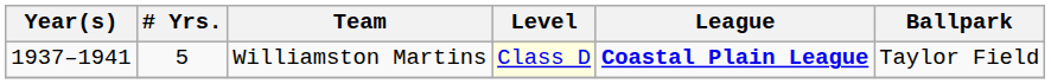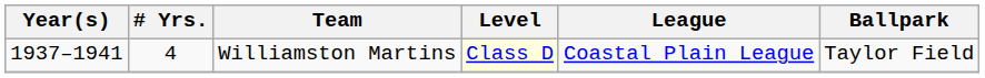Williamston Martins | # Yrs.: 5 -> 4
Williamston Martins | League: bold -> normal
